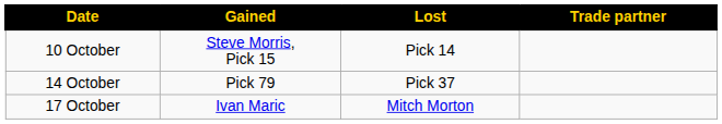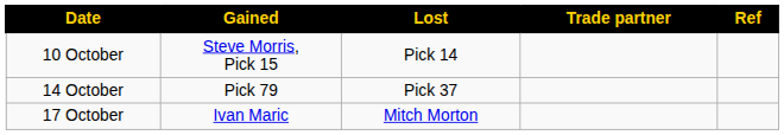+ column: Ref
